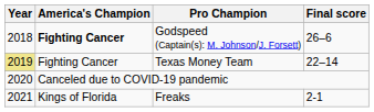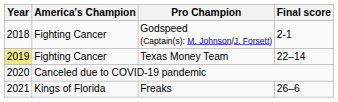Godspeed (Captain(s): M. Johnson/J. Forsett) | America's Champion: bold -> normal
Godspeed (Captain(s): M. Johnson/J. Forsett) | Final score: 26–6 -> 2-1
Freaks | Final score: 2-1 -> 26–6
